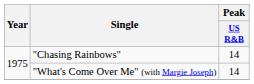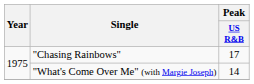"Chasing Rainbows" | Peak / US R&B: 14 -> 17
